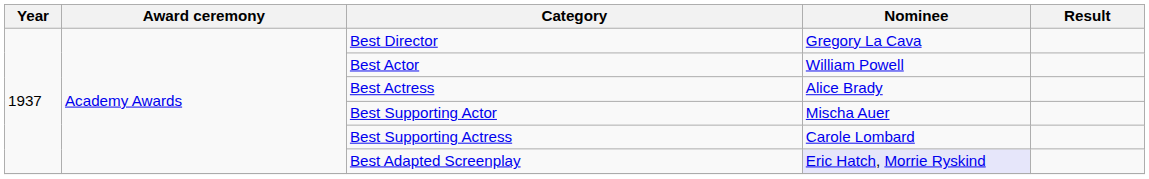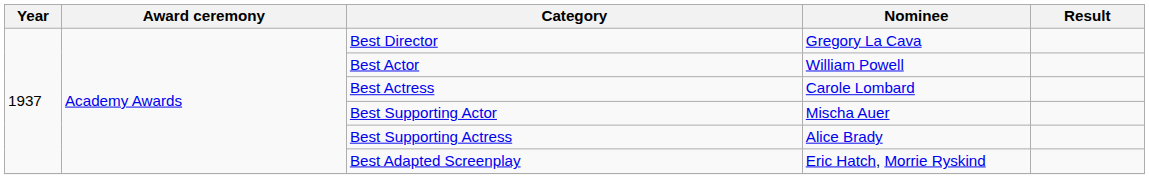Best Actress | Nominee: Alice Brady -> Carole Lombard
Best Supporting Actress | Nominee: Carole Lombard -> Alice Brady
Best Adapted Screenplay | Nominee: lavender background -> no background
